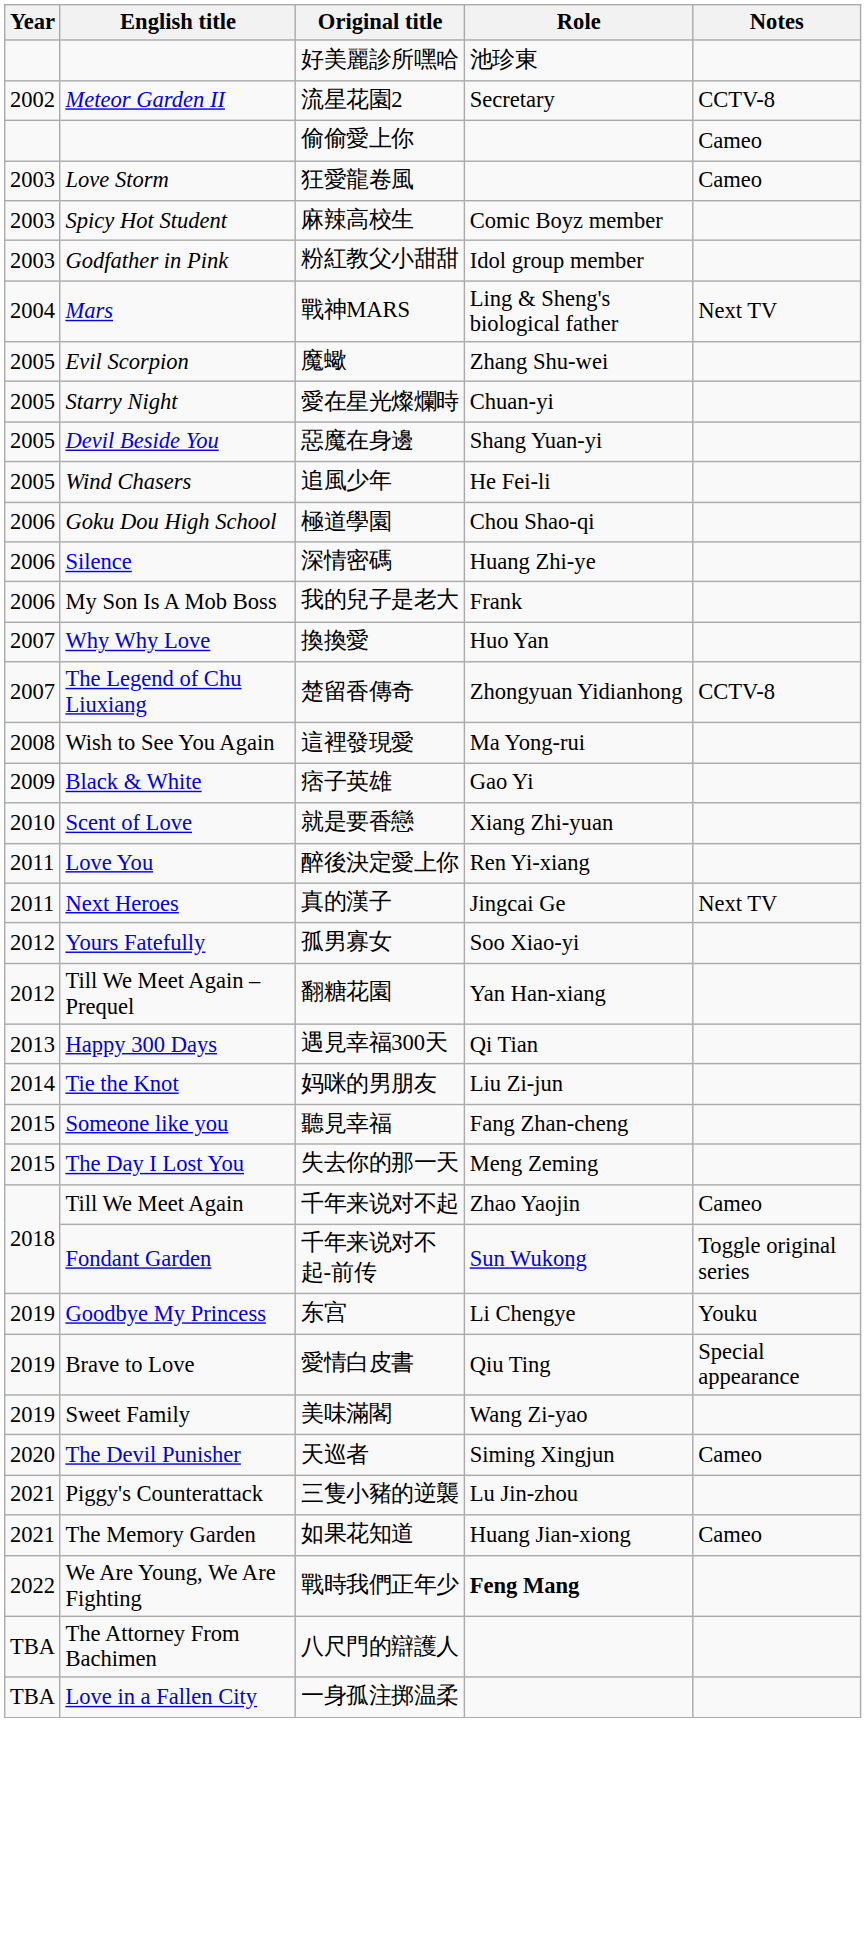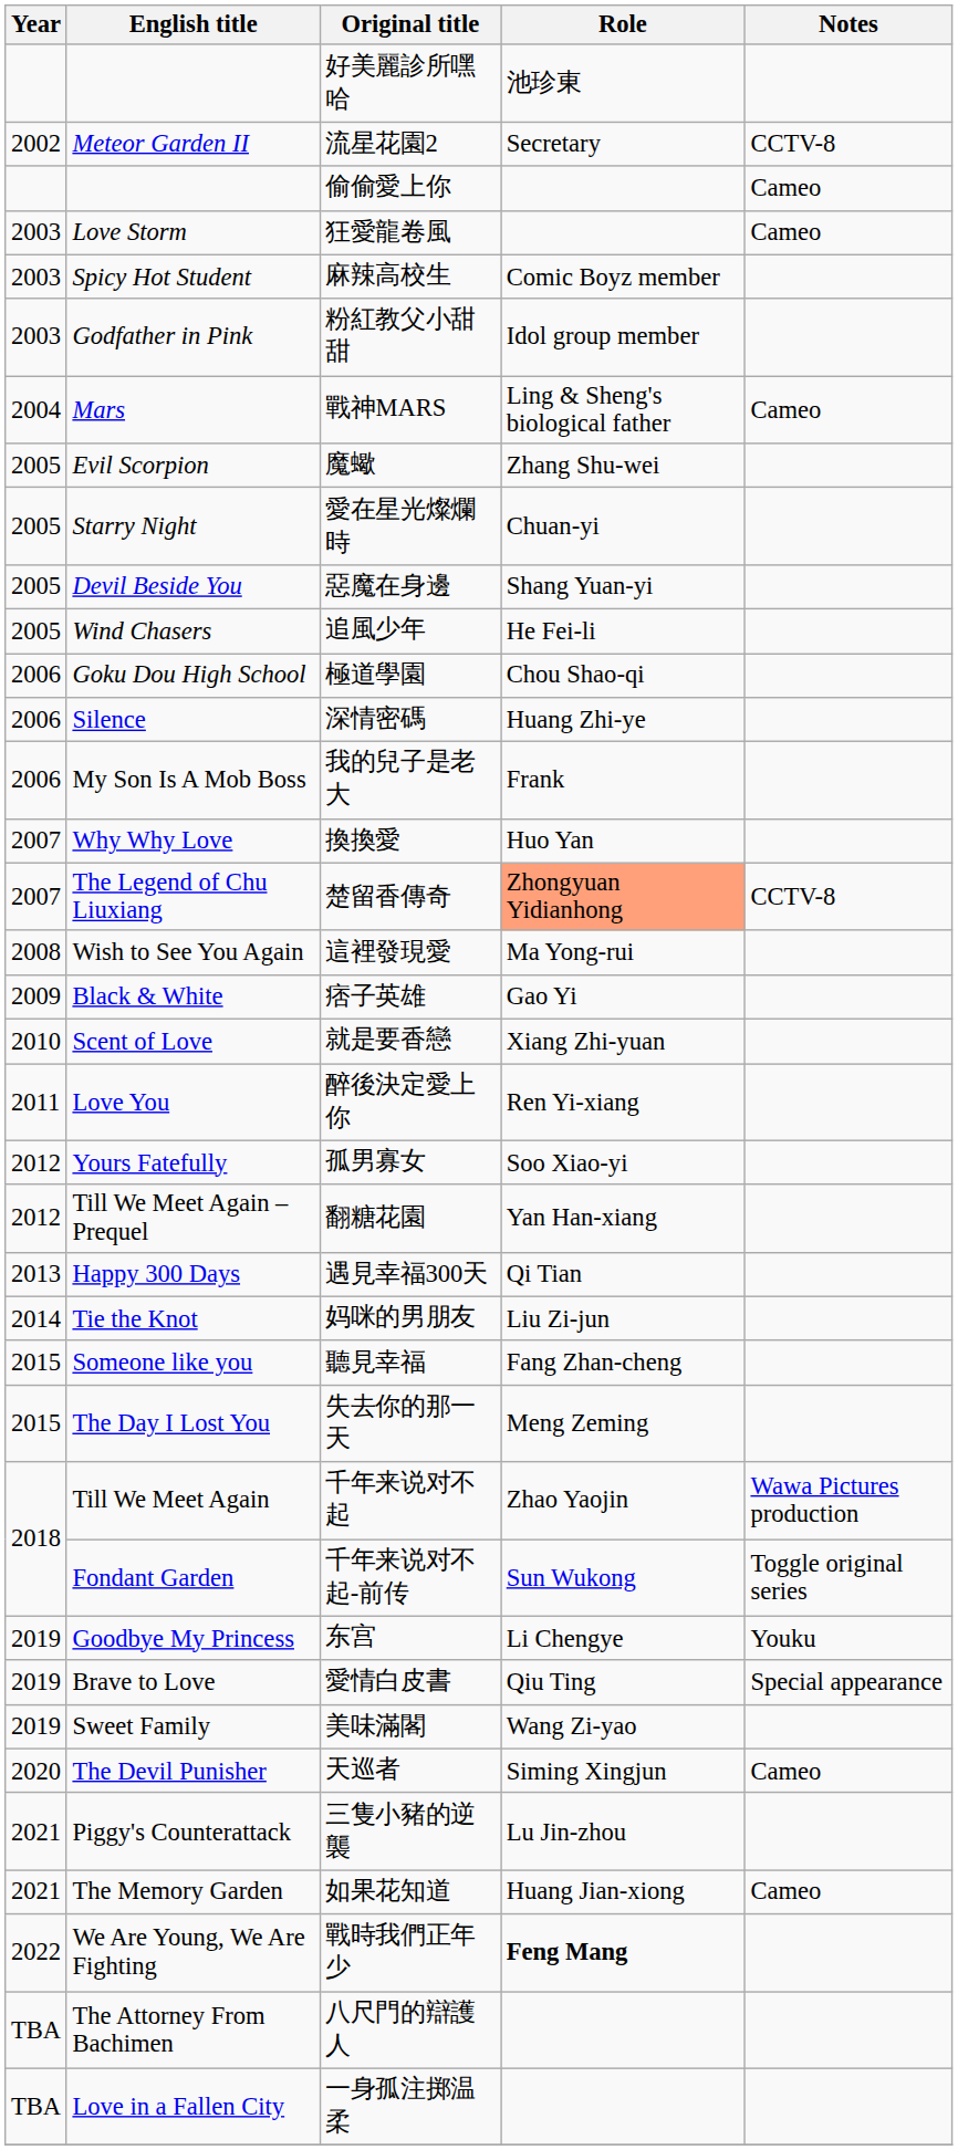戰神MARS | Notes: Next TV -> Cameo
楚留香傳奇 | Role: no background -> lightsalmon background
- row: 2011 | Next Heroes | 真的漢子 | Jingcai Ge | Next TV
千年来说对不起 | Notes: Cameo -> Wawa Pictures production
